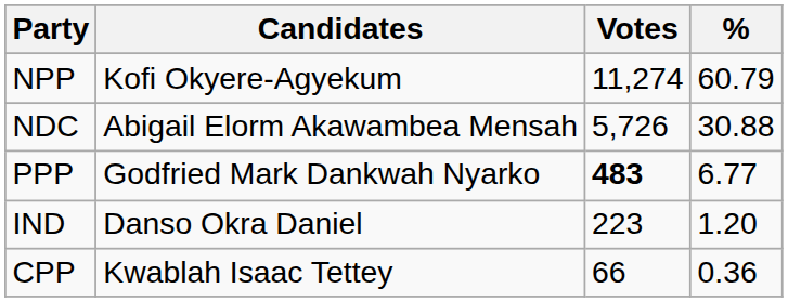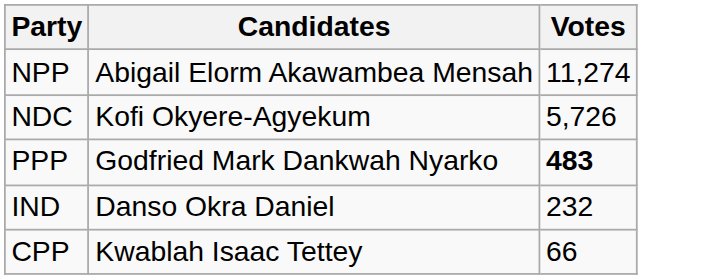- column: % | 60.79 | 30.88 | 6.77 | 1.20 | 0.36
NPP | Candidates: Kofi Okyere-Agyekum -> Abigail Elorm Akawambea Mensah
NDC | Candidates: Abigail Elorm Akawambea Mensah -> Kofi Okyere-Agyekum
IND | Votes: 223 -> 232
